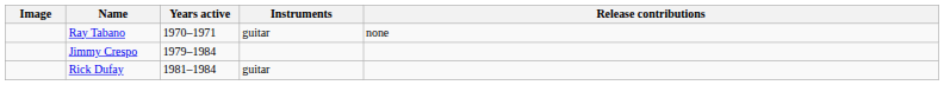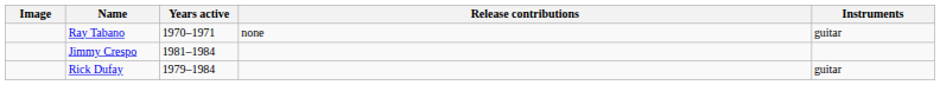columns swapped: Instruments <-> Release contributions
Jimmy Crespo | Years active: 1979–1984 -> 1981–1984
Rick Dufay | Years active: 1981–1984 -> 1979–1984
